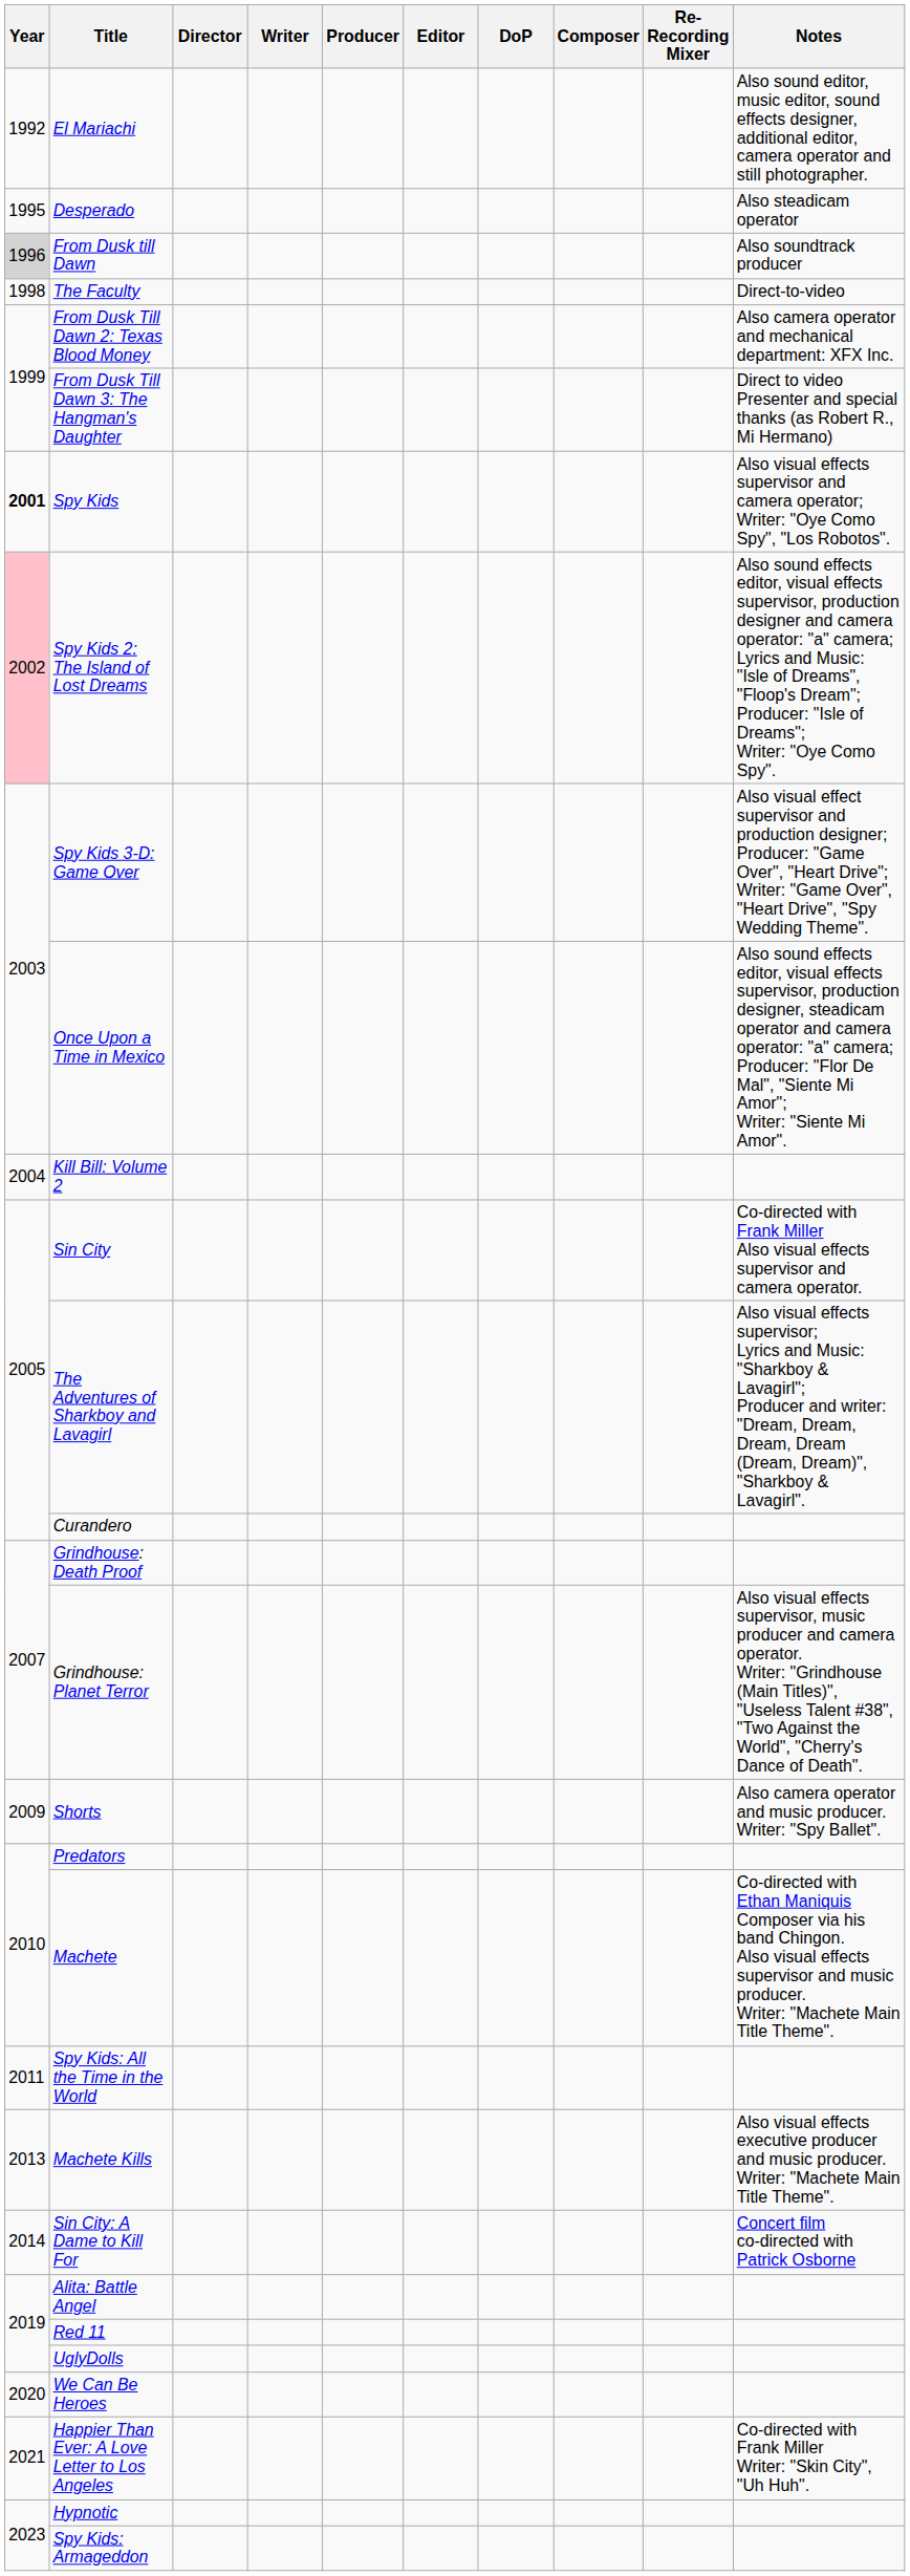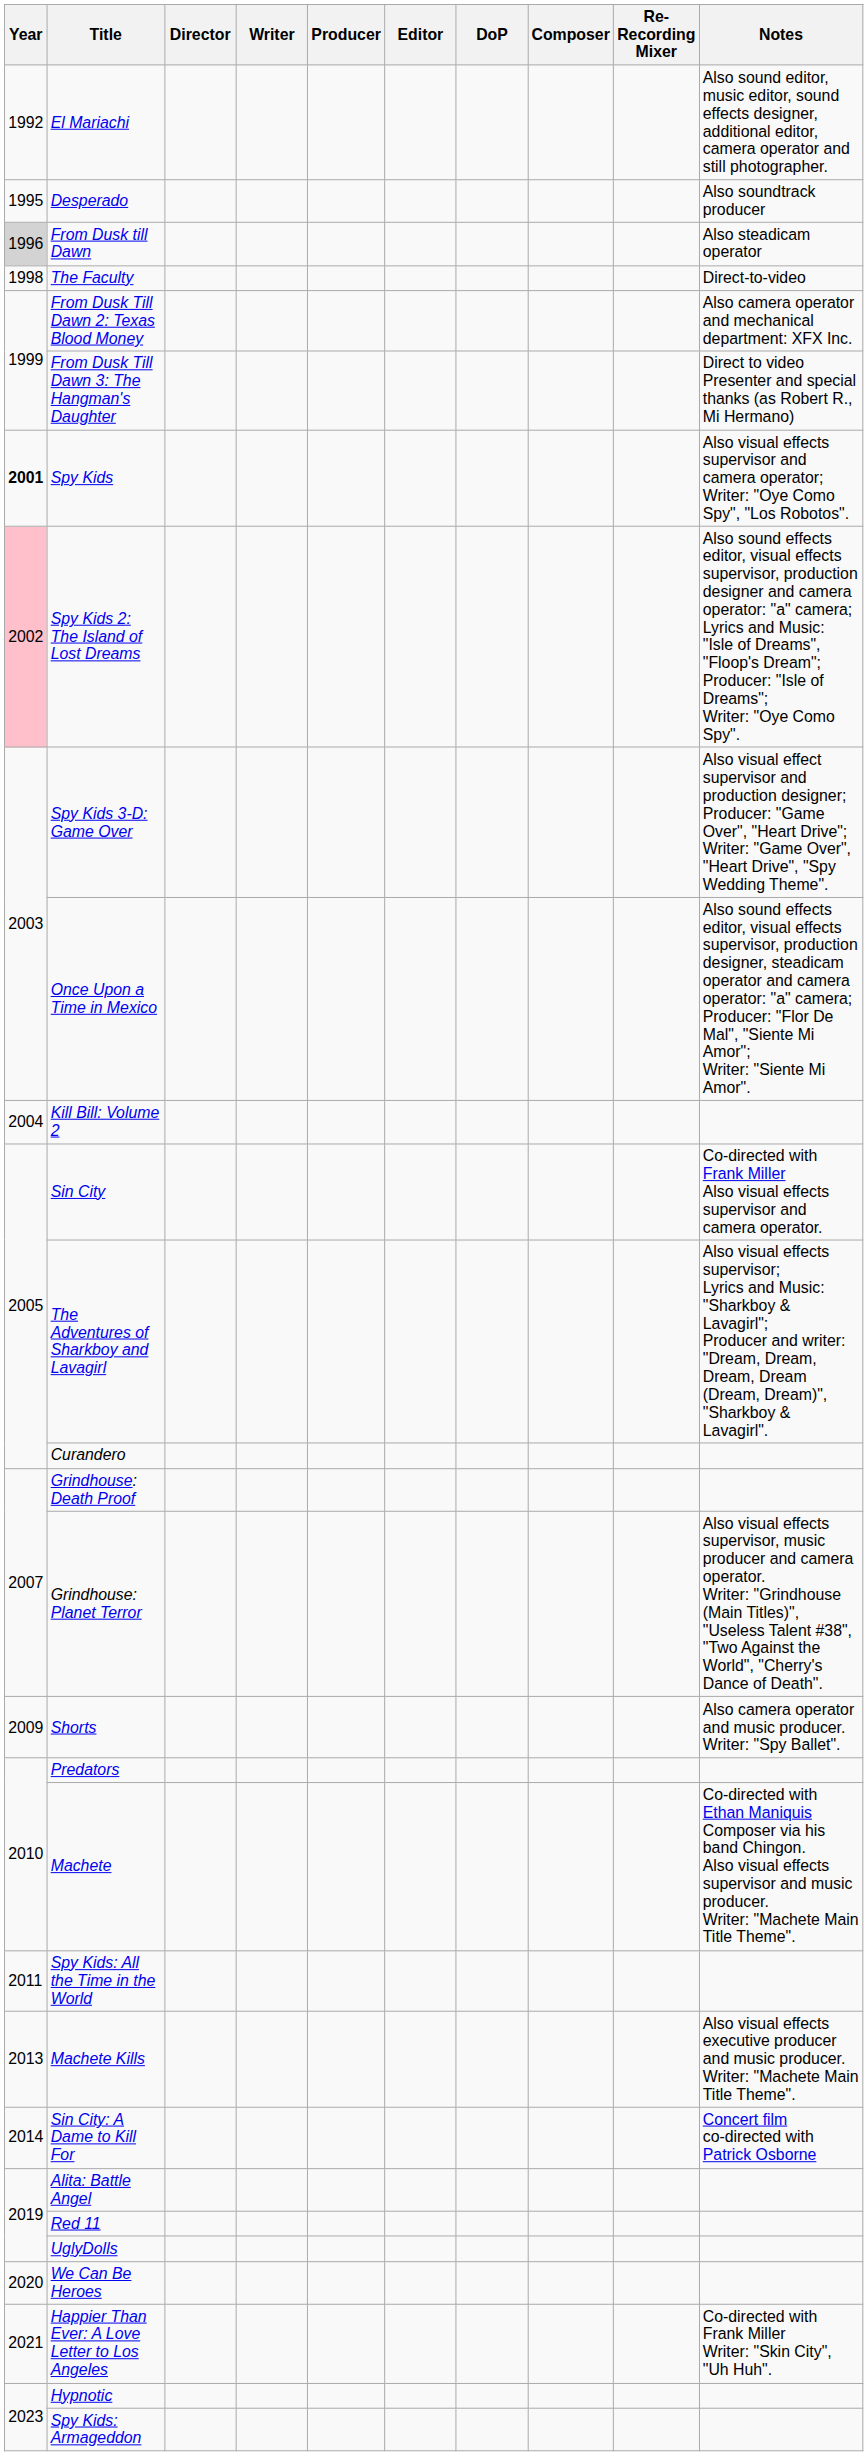Desperado | Notes: Also steadicam operator -> Also soundtrack producer
From Dusk till Dawn | Notes: Also soundtrack producer -> Also steadicam operator
